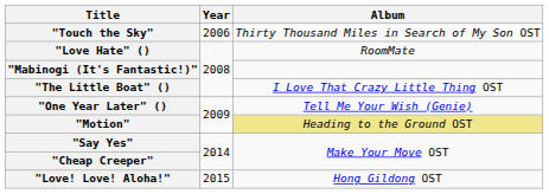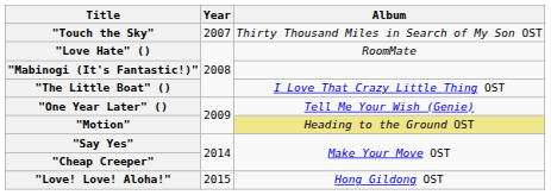"Touch the Sky" | Year: 2006 -> 2007
